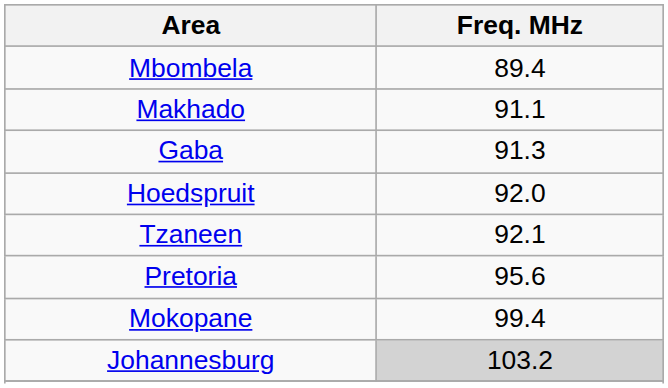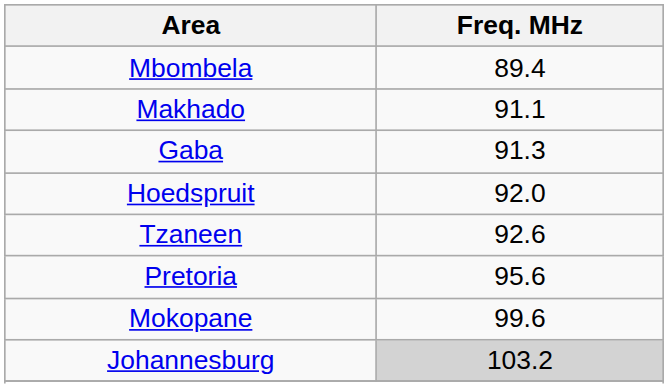Tzaneen | Freq. MHz: 92.1 -> 92.6
Mokopane | Freq. MHz: 99.4 -> 99.6
